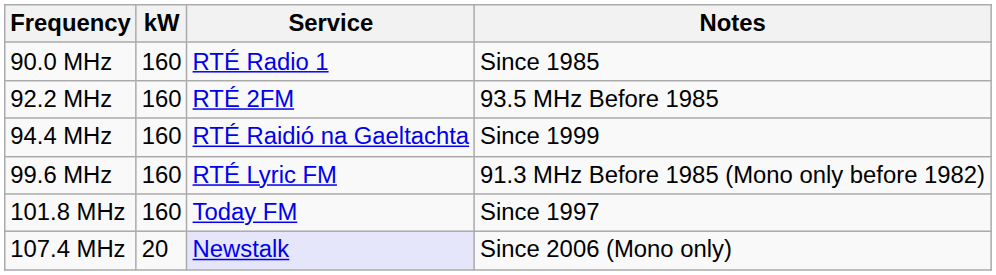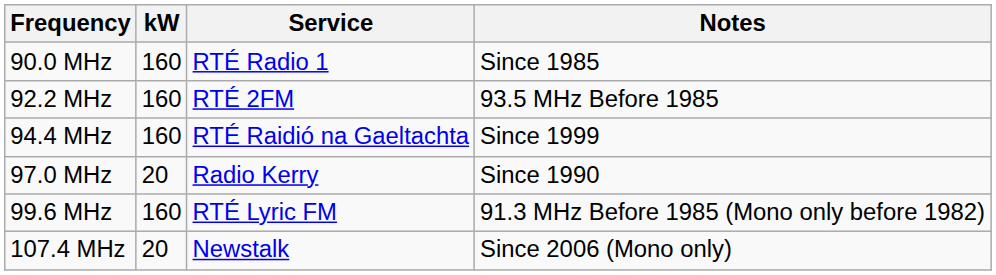+ row: 97.0 MHz | 20 | Radio Kerry | Since 1990
- row: 101.8 MHz | 160 | Today FM | Since 1997
107.4 MHz | Service: lavender background -> no background
